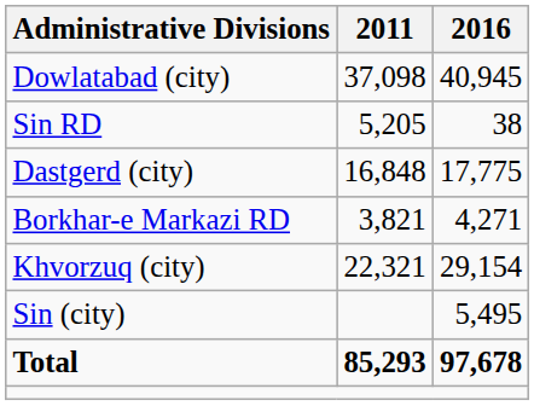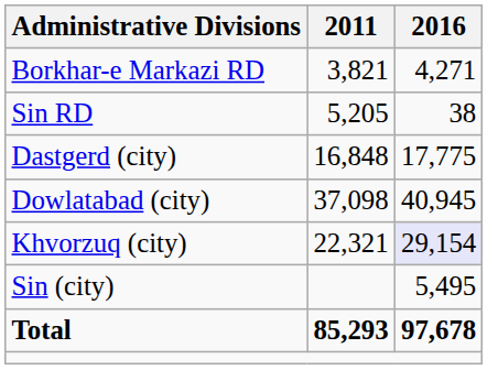rows swapped: Borkhar-e Markazi RD <-> Dowlatabad (city)
Khvorzuq (city) | 2016: no background -> lavender background
